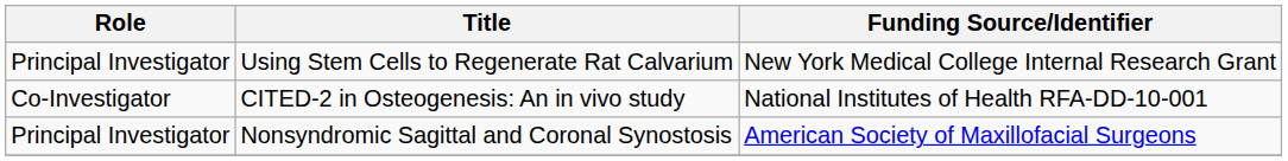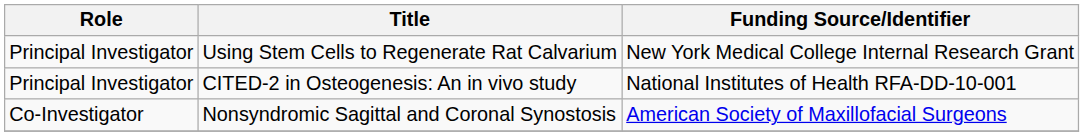CITED-2 in Osteogenesis: An in vivo study | Role: Co-Investigator -> Principal Investigator
Nonsyndromic Sagittal and Coronal Synostosis | Role: Principal Investigator -> Co-Investigator
